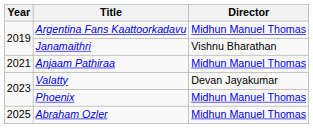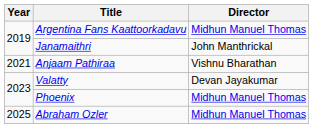Janamaithri | Director: Vishnu Bharathan -> John Manthrickal
Anjaam Pathiraa | Director: Midhun Manuel Thomas -> Vishnu Bharathan
